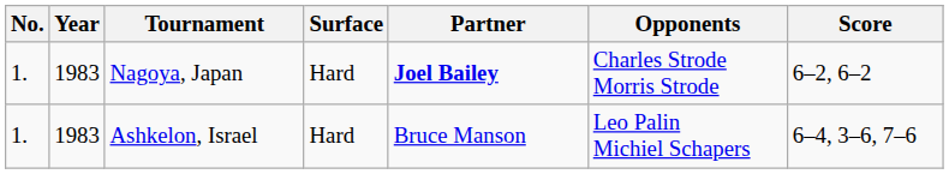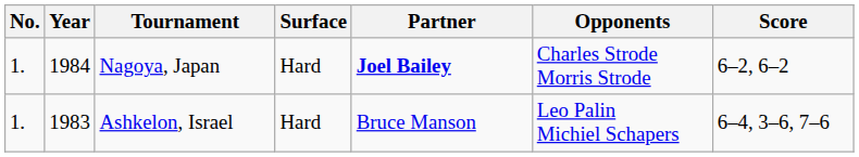Nagoya, Japan | Year: 1983 -> 1984
